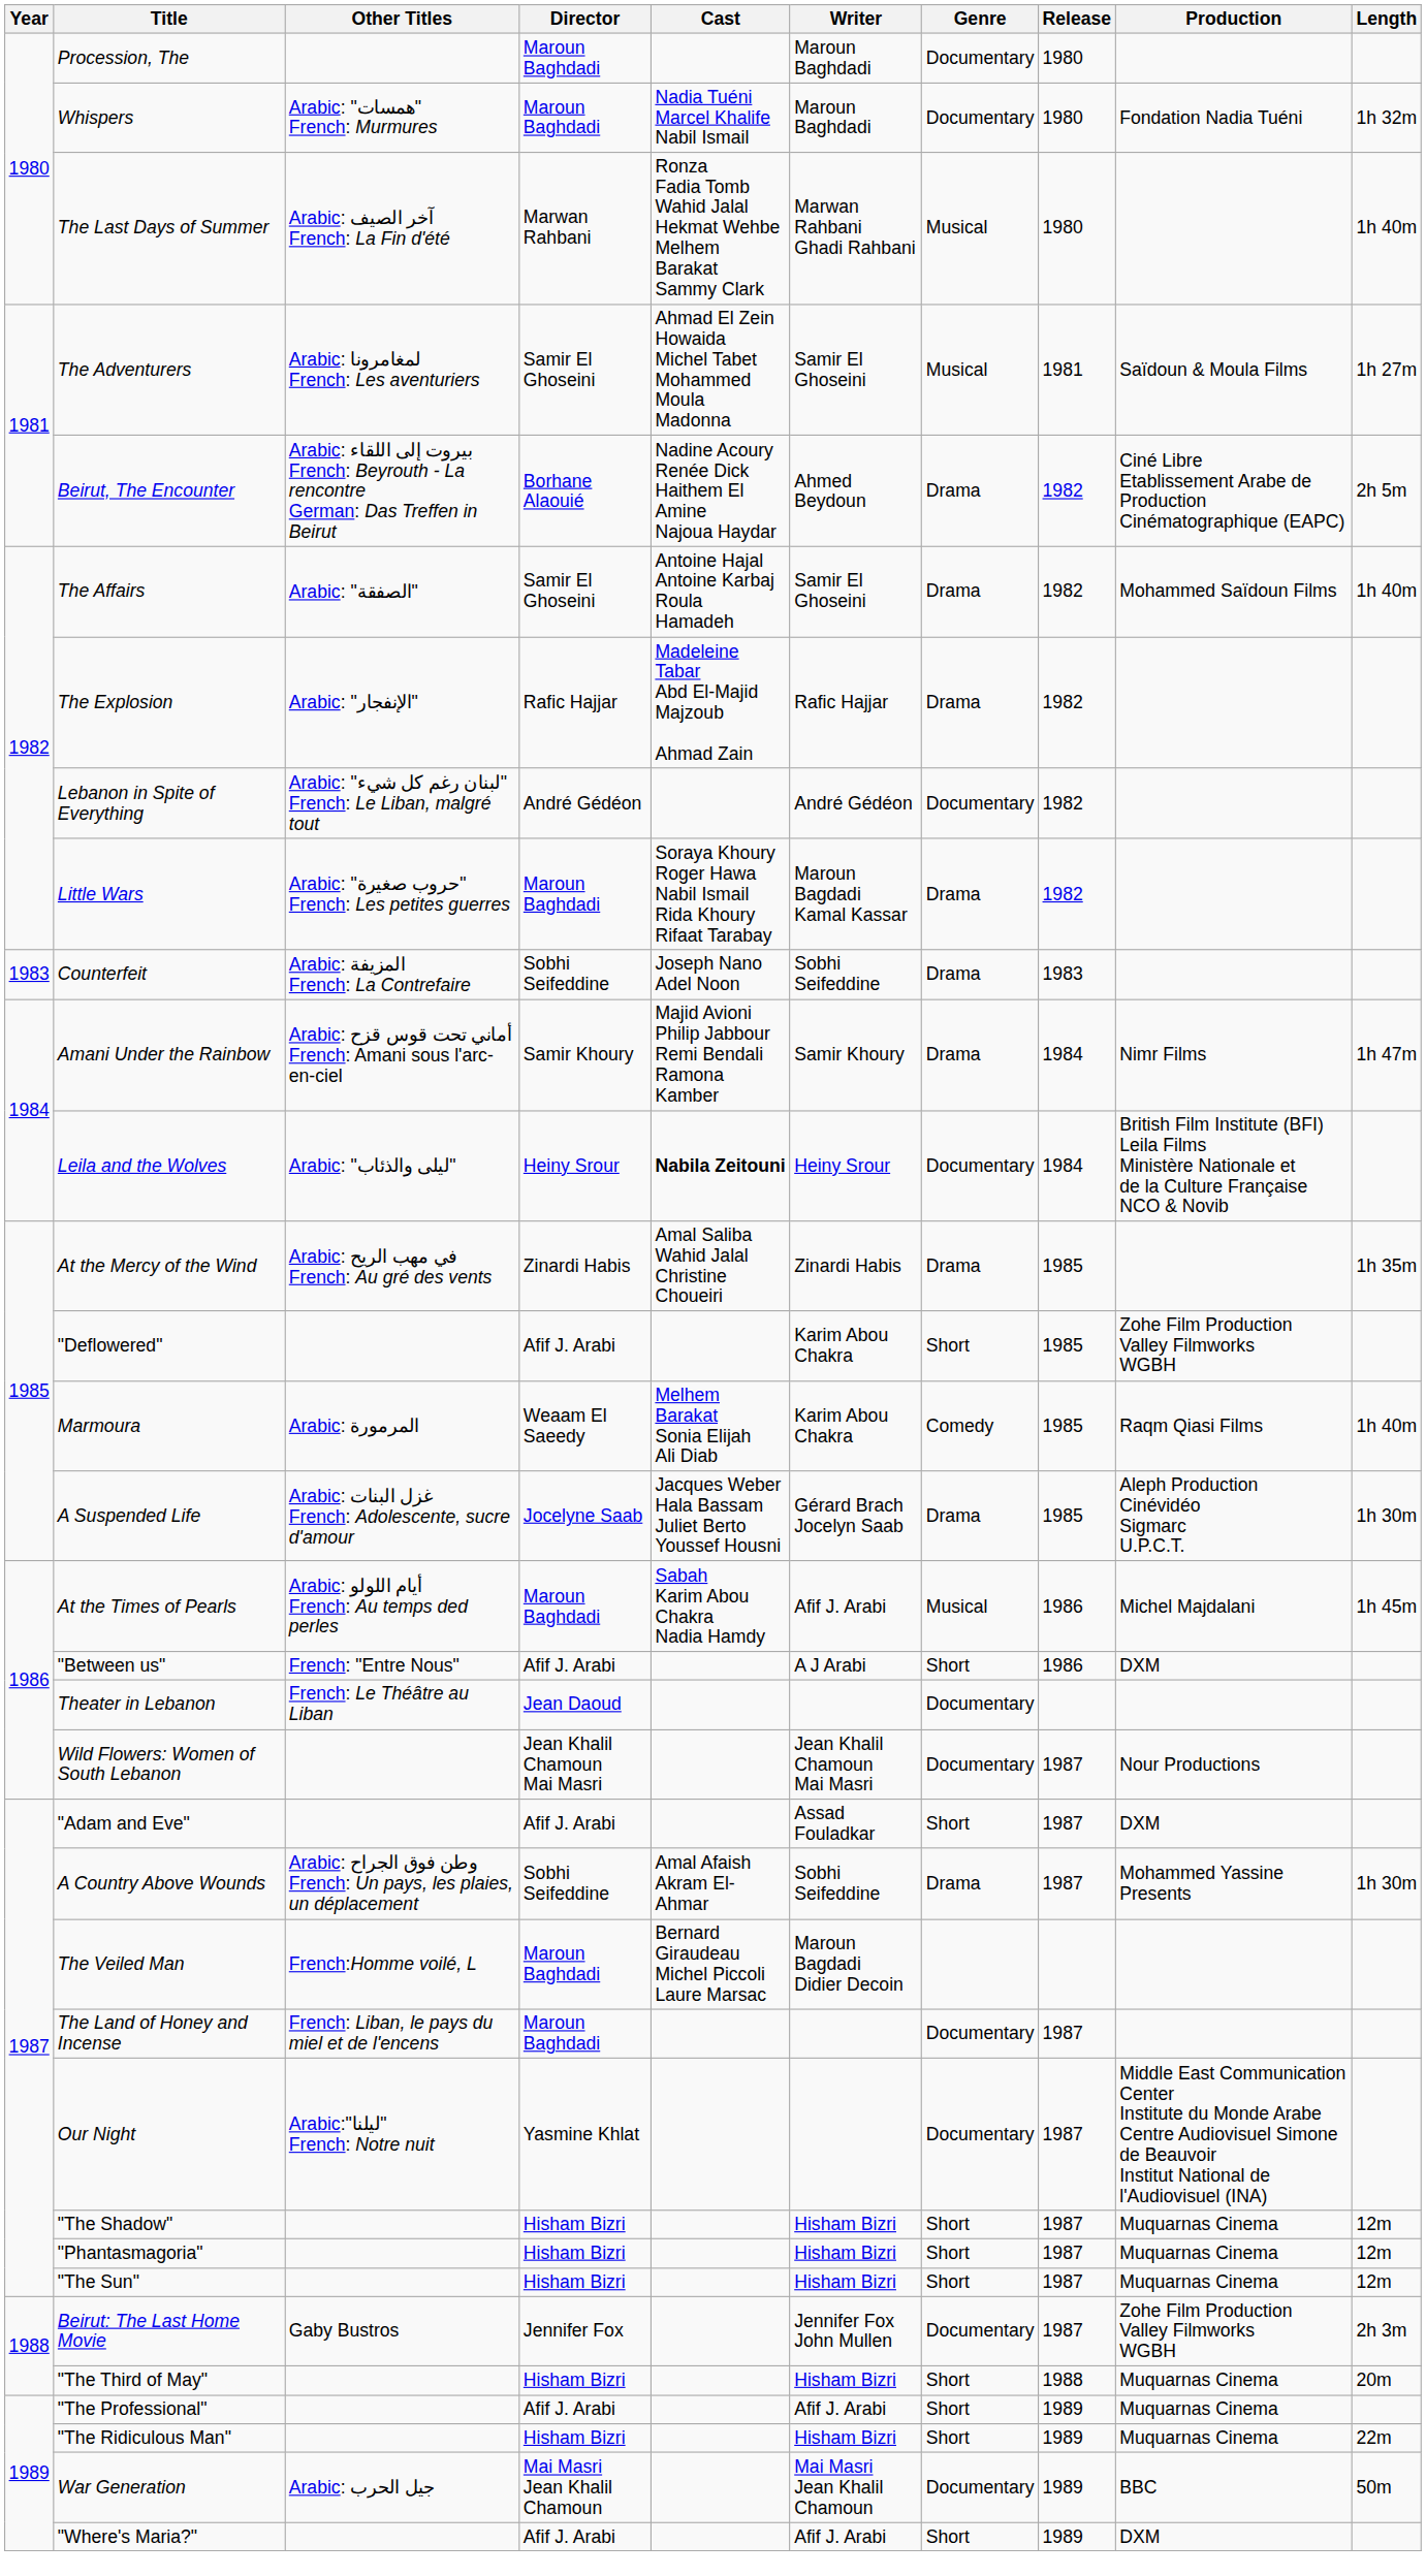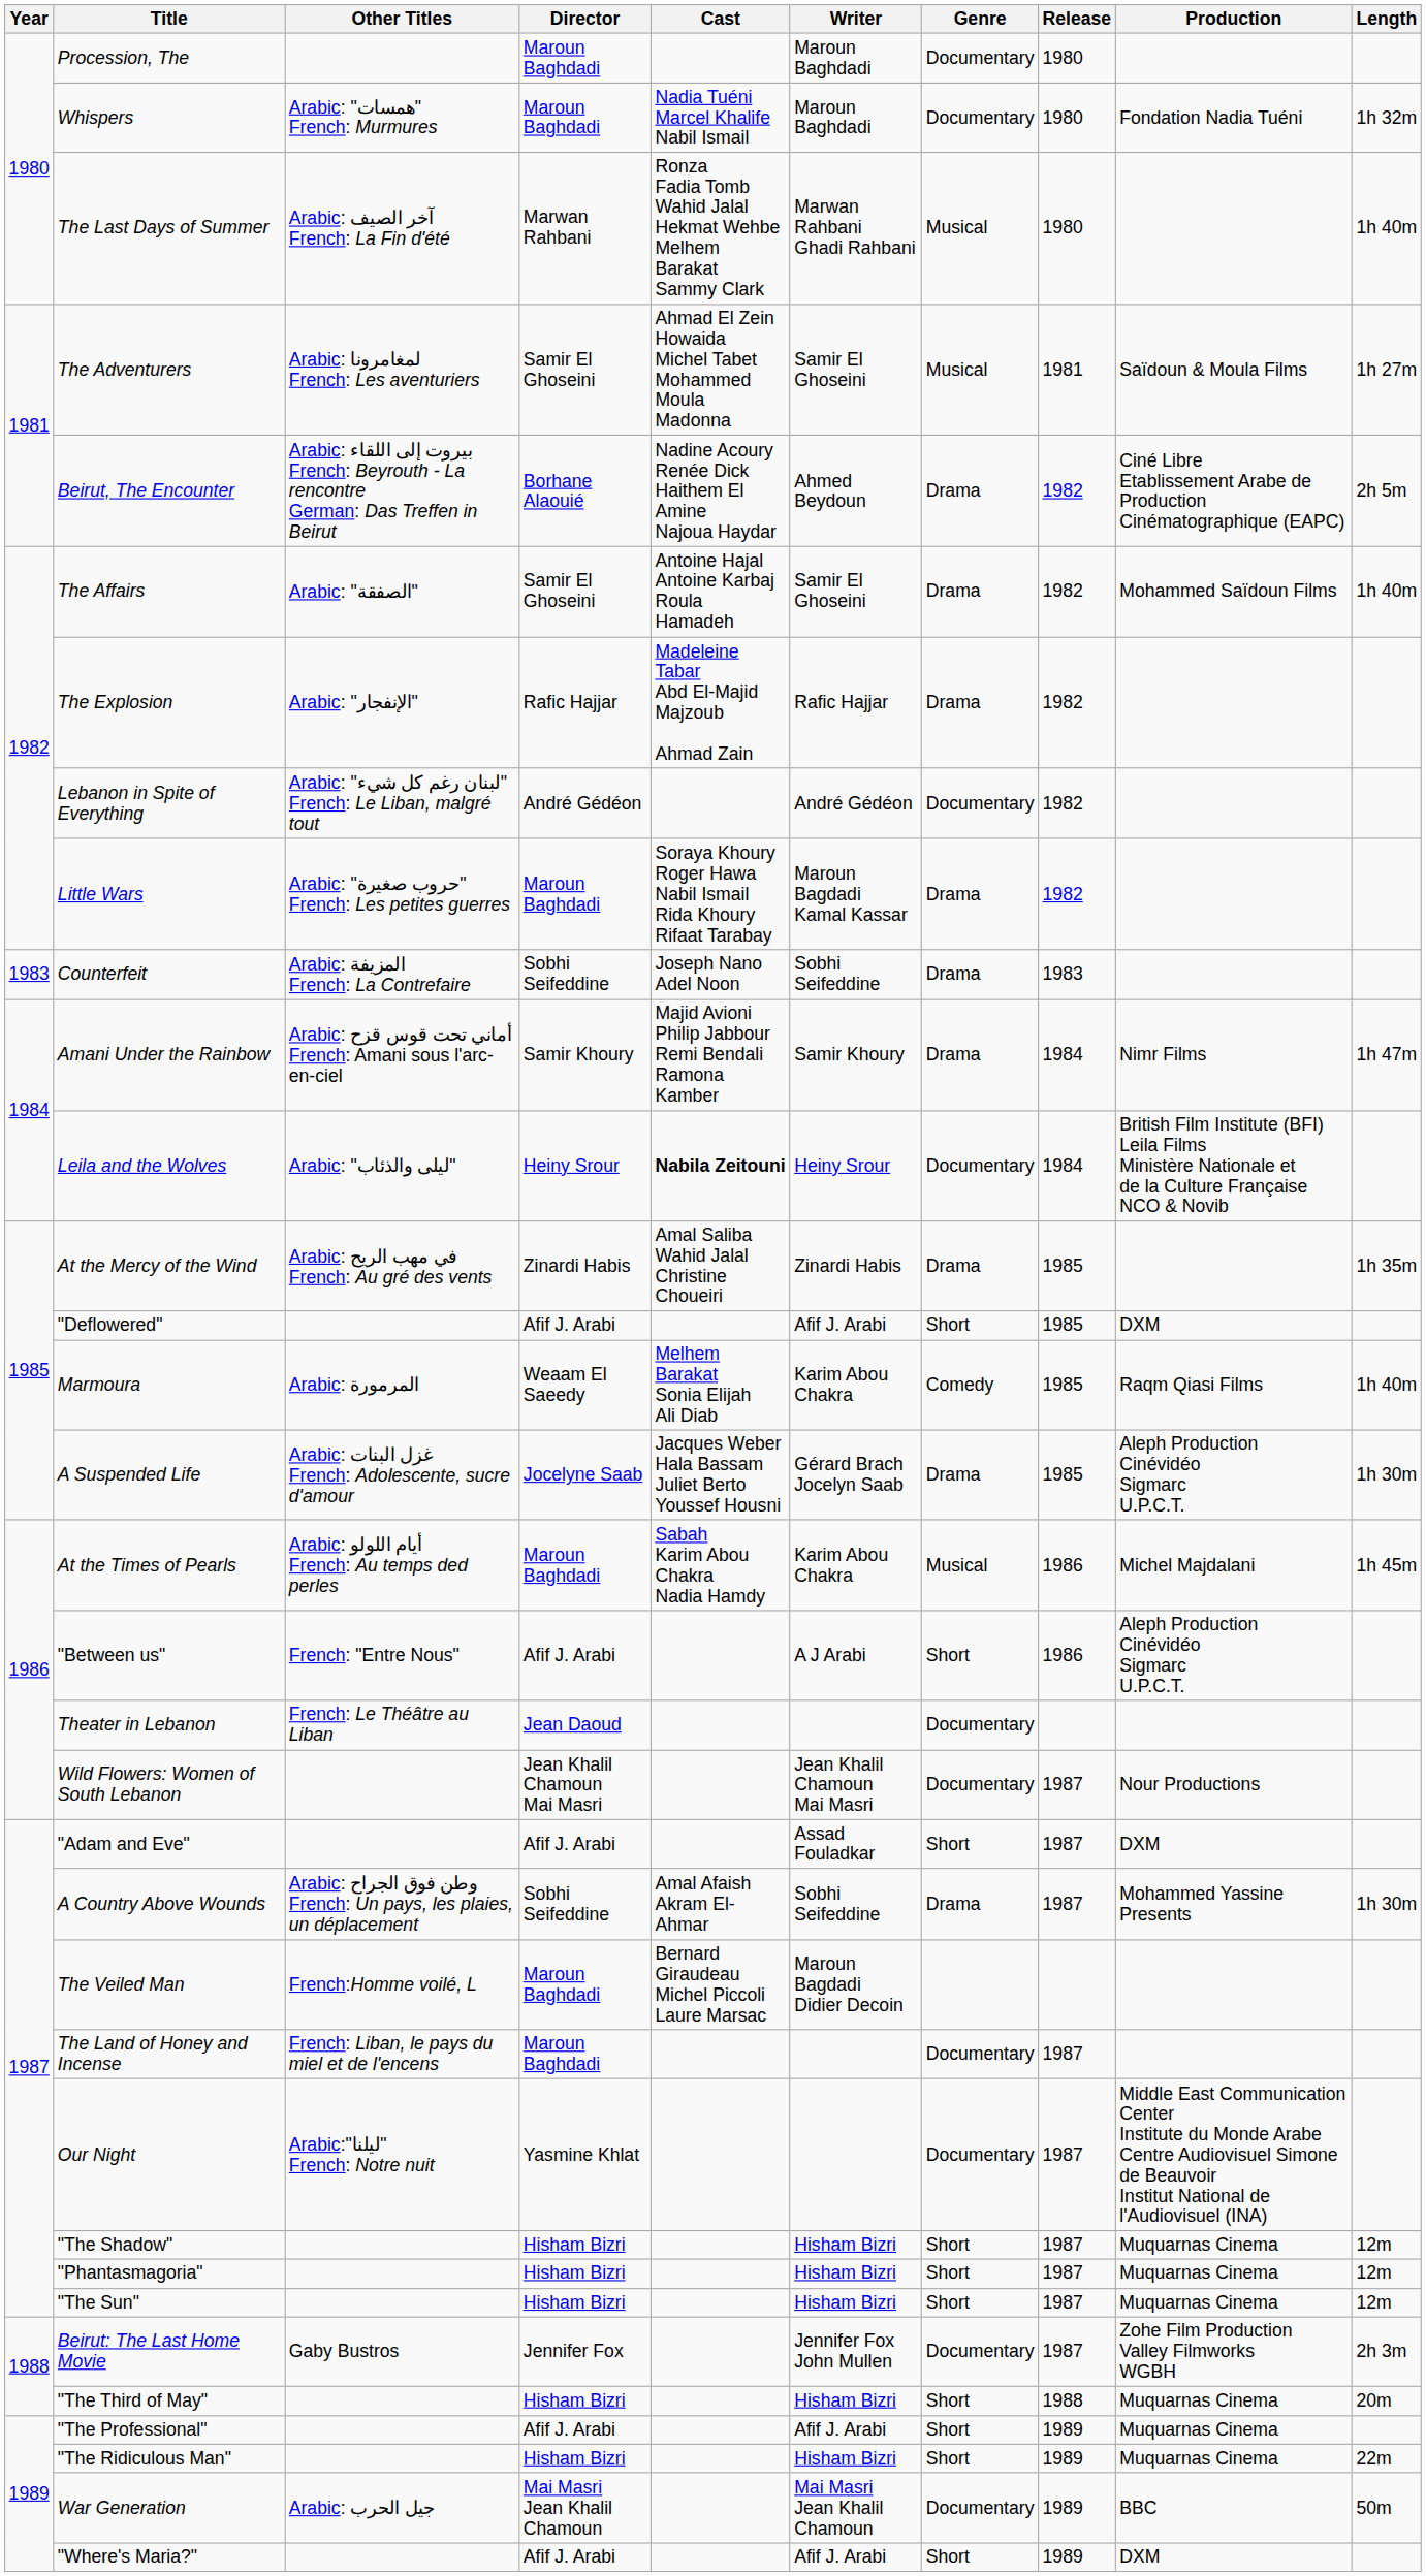"Deflowered" | Writer: Karim Abou Chakra -> Afif J. Arabi
"Deflowered" | Production: Zohe Film Production Valley Filmworks WGBH -> DXM
At the Times of Pearls | Writer: Afif J. Arabi -> Karim Abou Chakra
"Between us" | Production: DXM -> Aleph Production Cinévidéo Sigmarc U.P.C.T.
